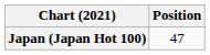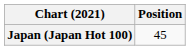Japan (Japan Hot 100) | Position: 47 -> 45
